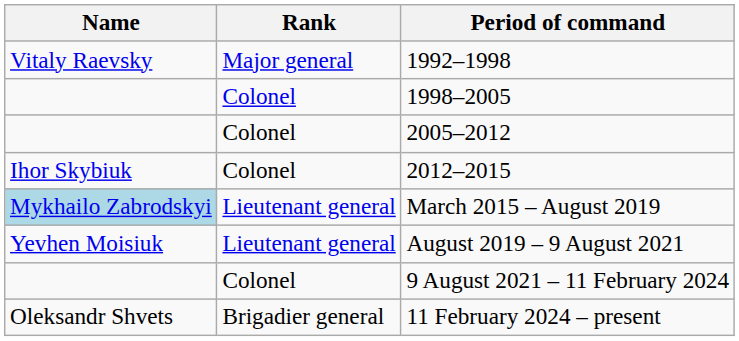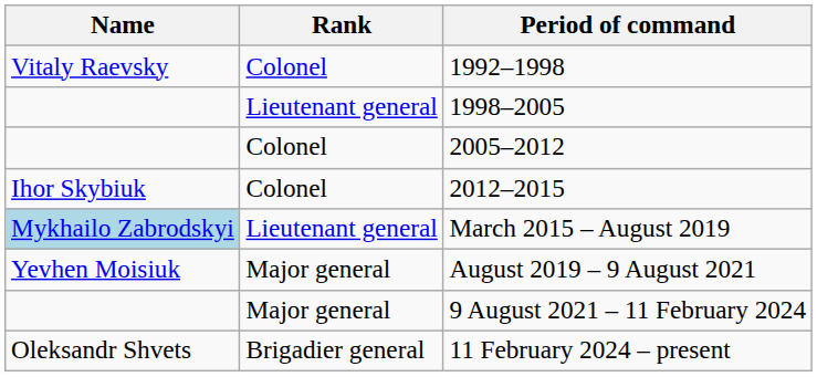1992–1998 | Rank: Major general -> Colonel
1998–2005 | Rank: Colonel -> Lieutenant general
August 2019 – 9 August 2021 | Rank: Lieutenant general -> Major general
9 August 2021 – 11 February 2024 | Rank: Colonel -> Major general
